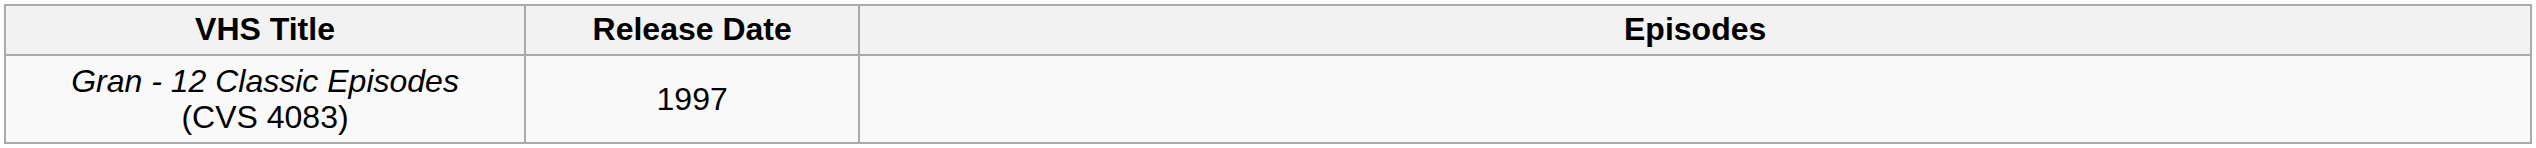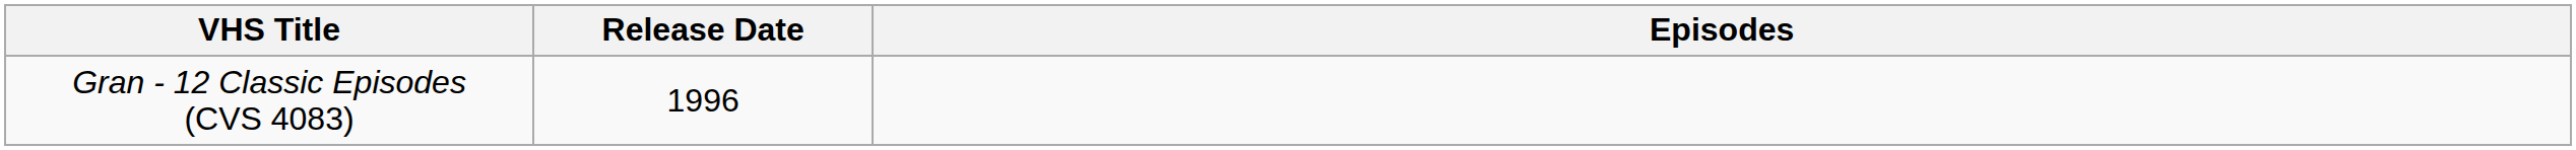Gran - 12 Classic Episodes (CVS 4083) | Release Date: 1997 -> 1996
